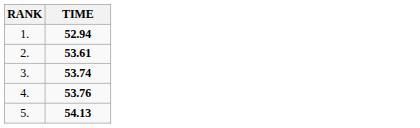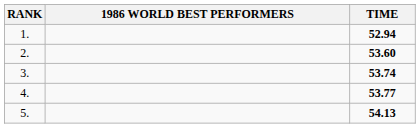+ column: 1986 WORLD BEST PERFORMERS
2. | TIME: 53.61 -> 53.60
4. | TIME: 53.76 -> 53.77
